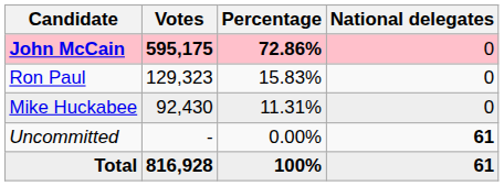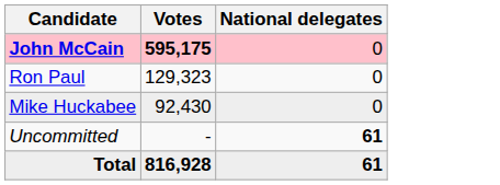- column: Percentage | 72.86% | 15.83% | 11.31% | 0.00% | 100%
